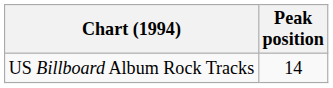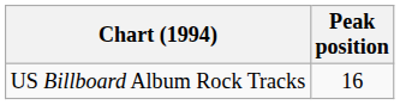US Billboard Album Rock Tracks | Peak position: 14 -> 16
